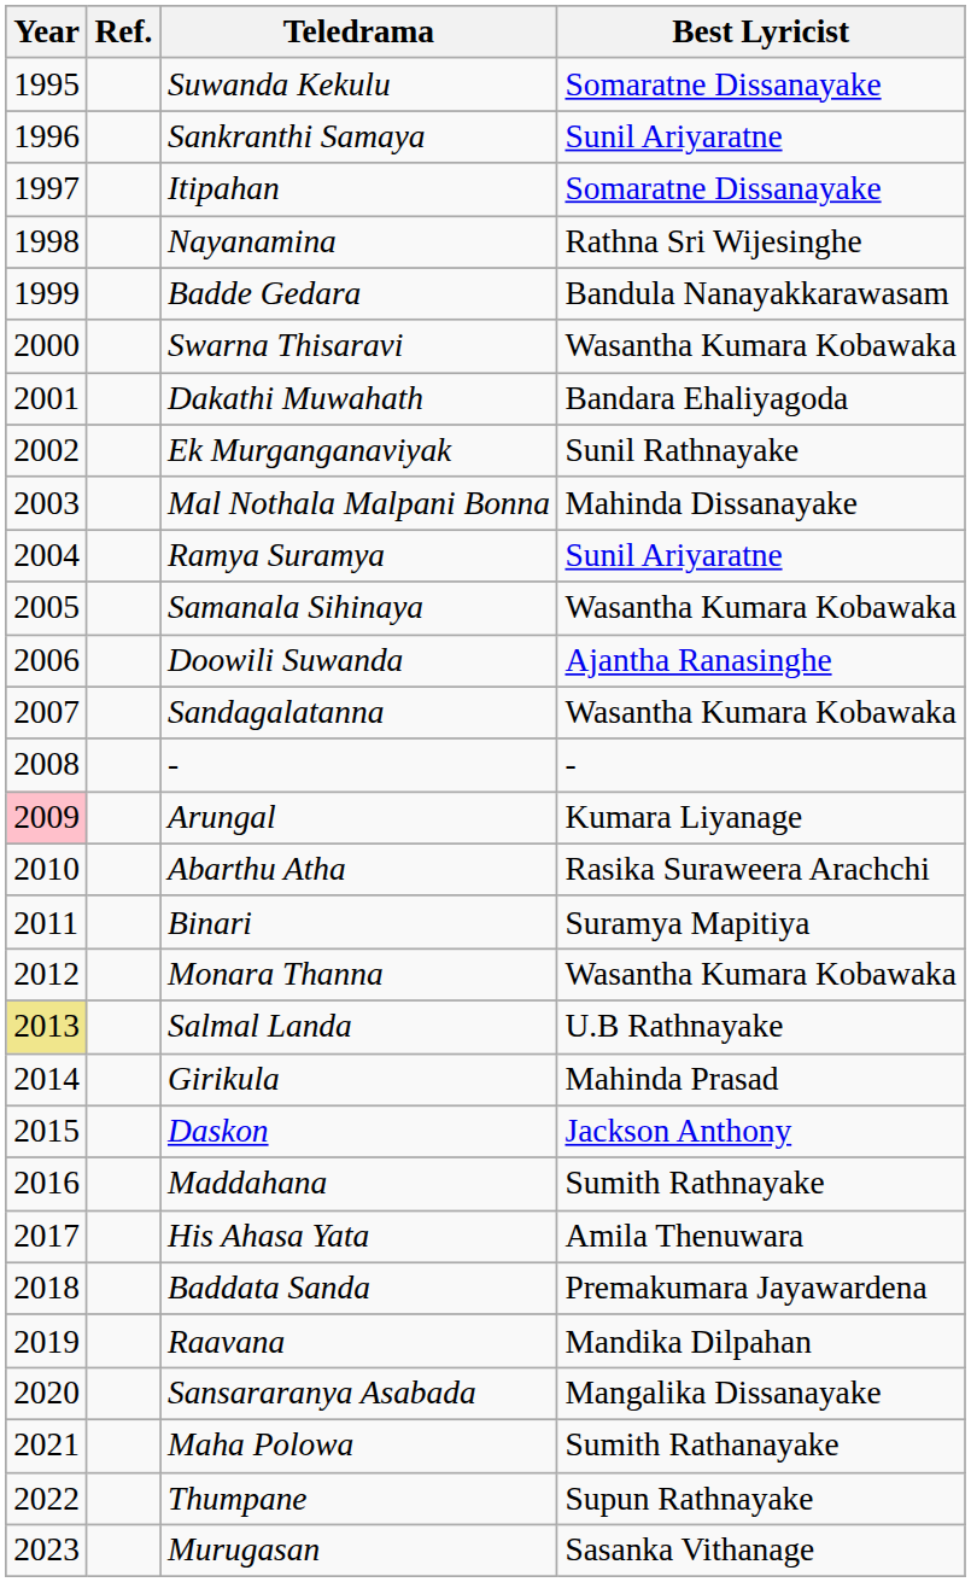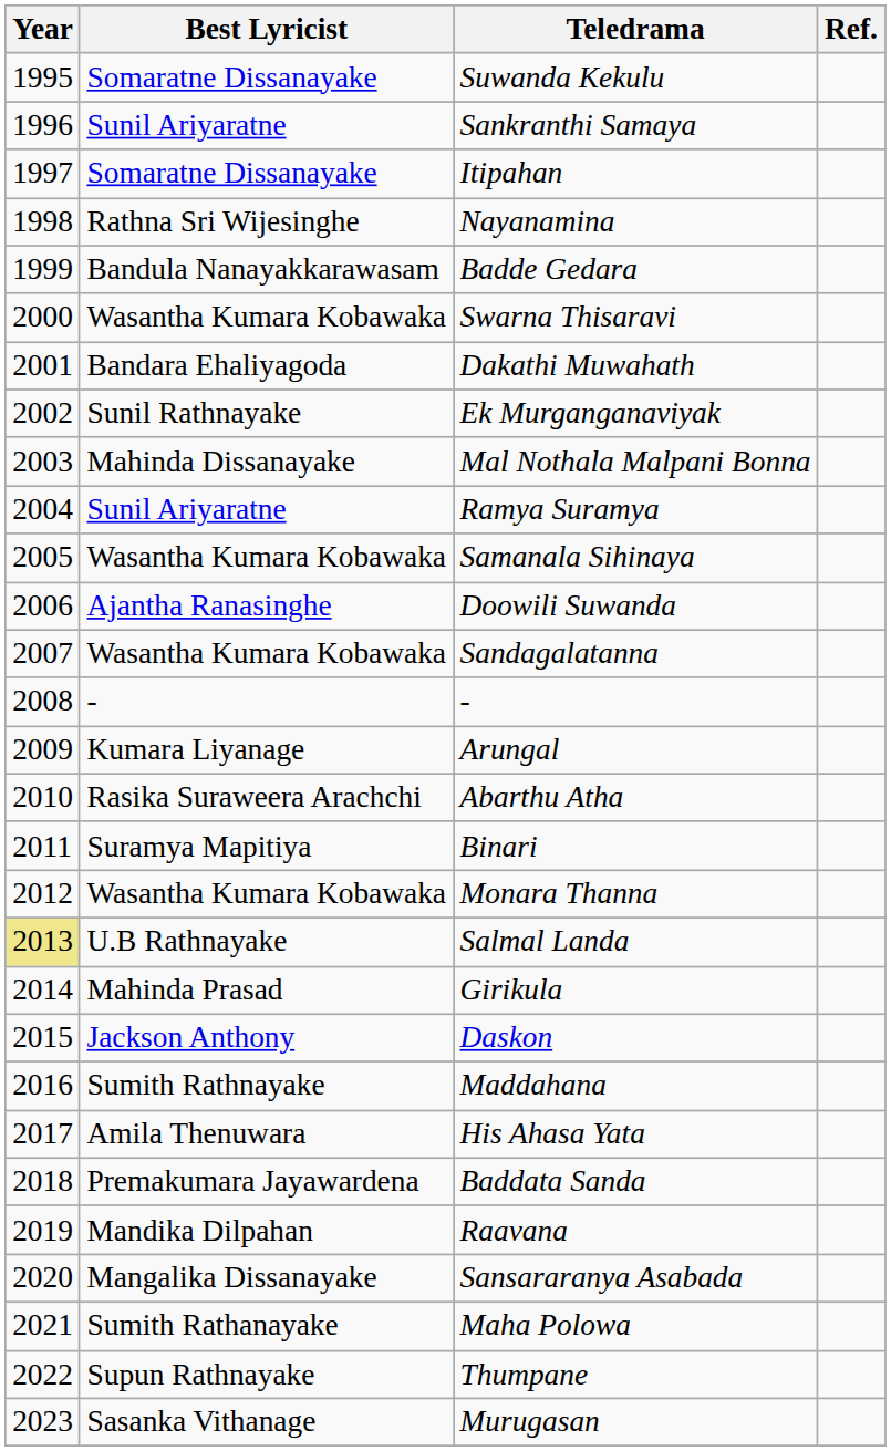columns swapped: Best Lyricist <-> Ref.
Arungal | Year: pink background -> no background
